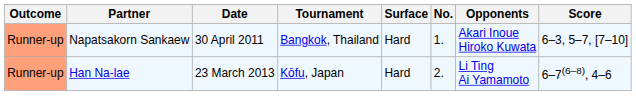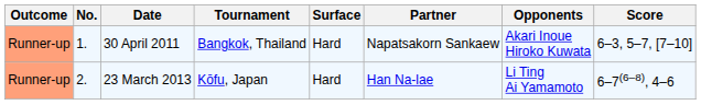columns swapped: No. <-> Partner
